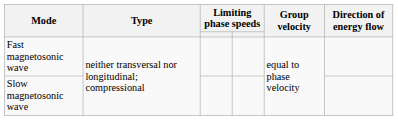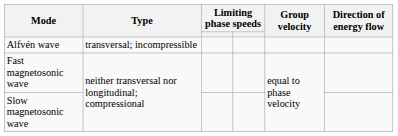+ row: Alfvén wave | transversal; incompressible
